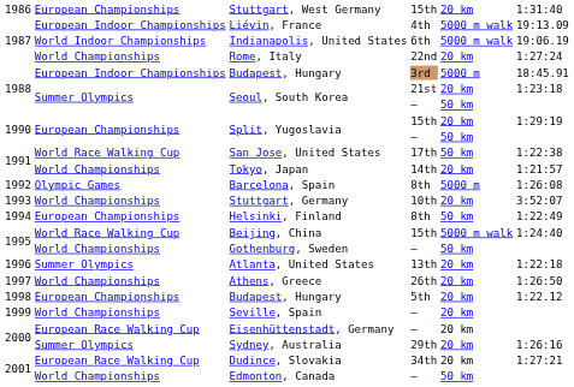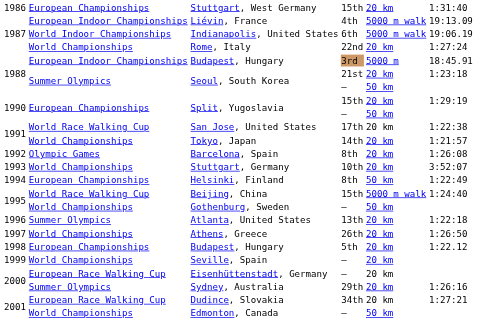San Jose, United States | column 5: 50 km -> 20 km
Barcelona, Spain | column 5: 5000 m -> 20 km
